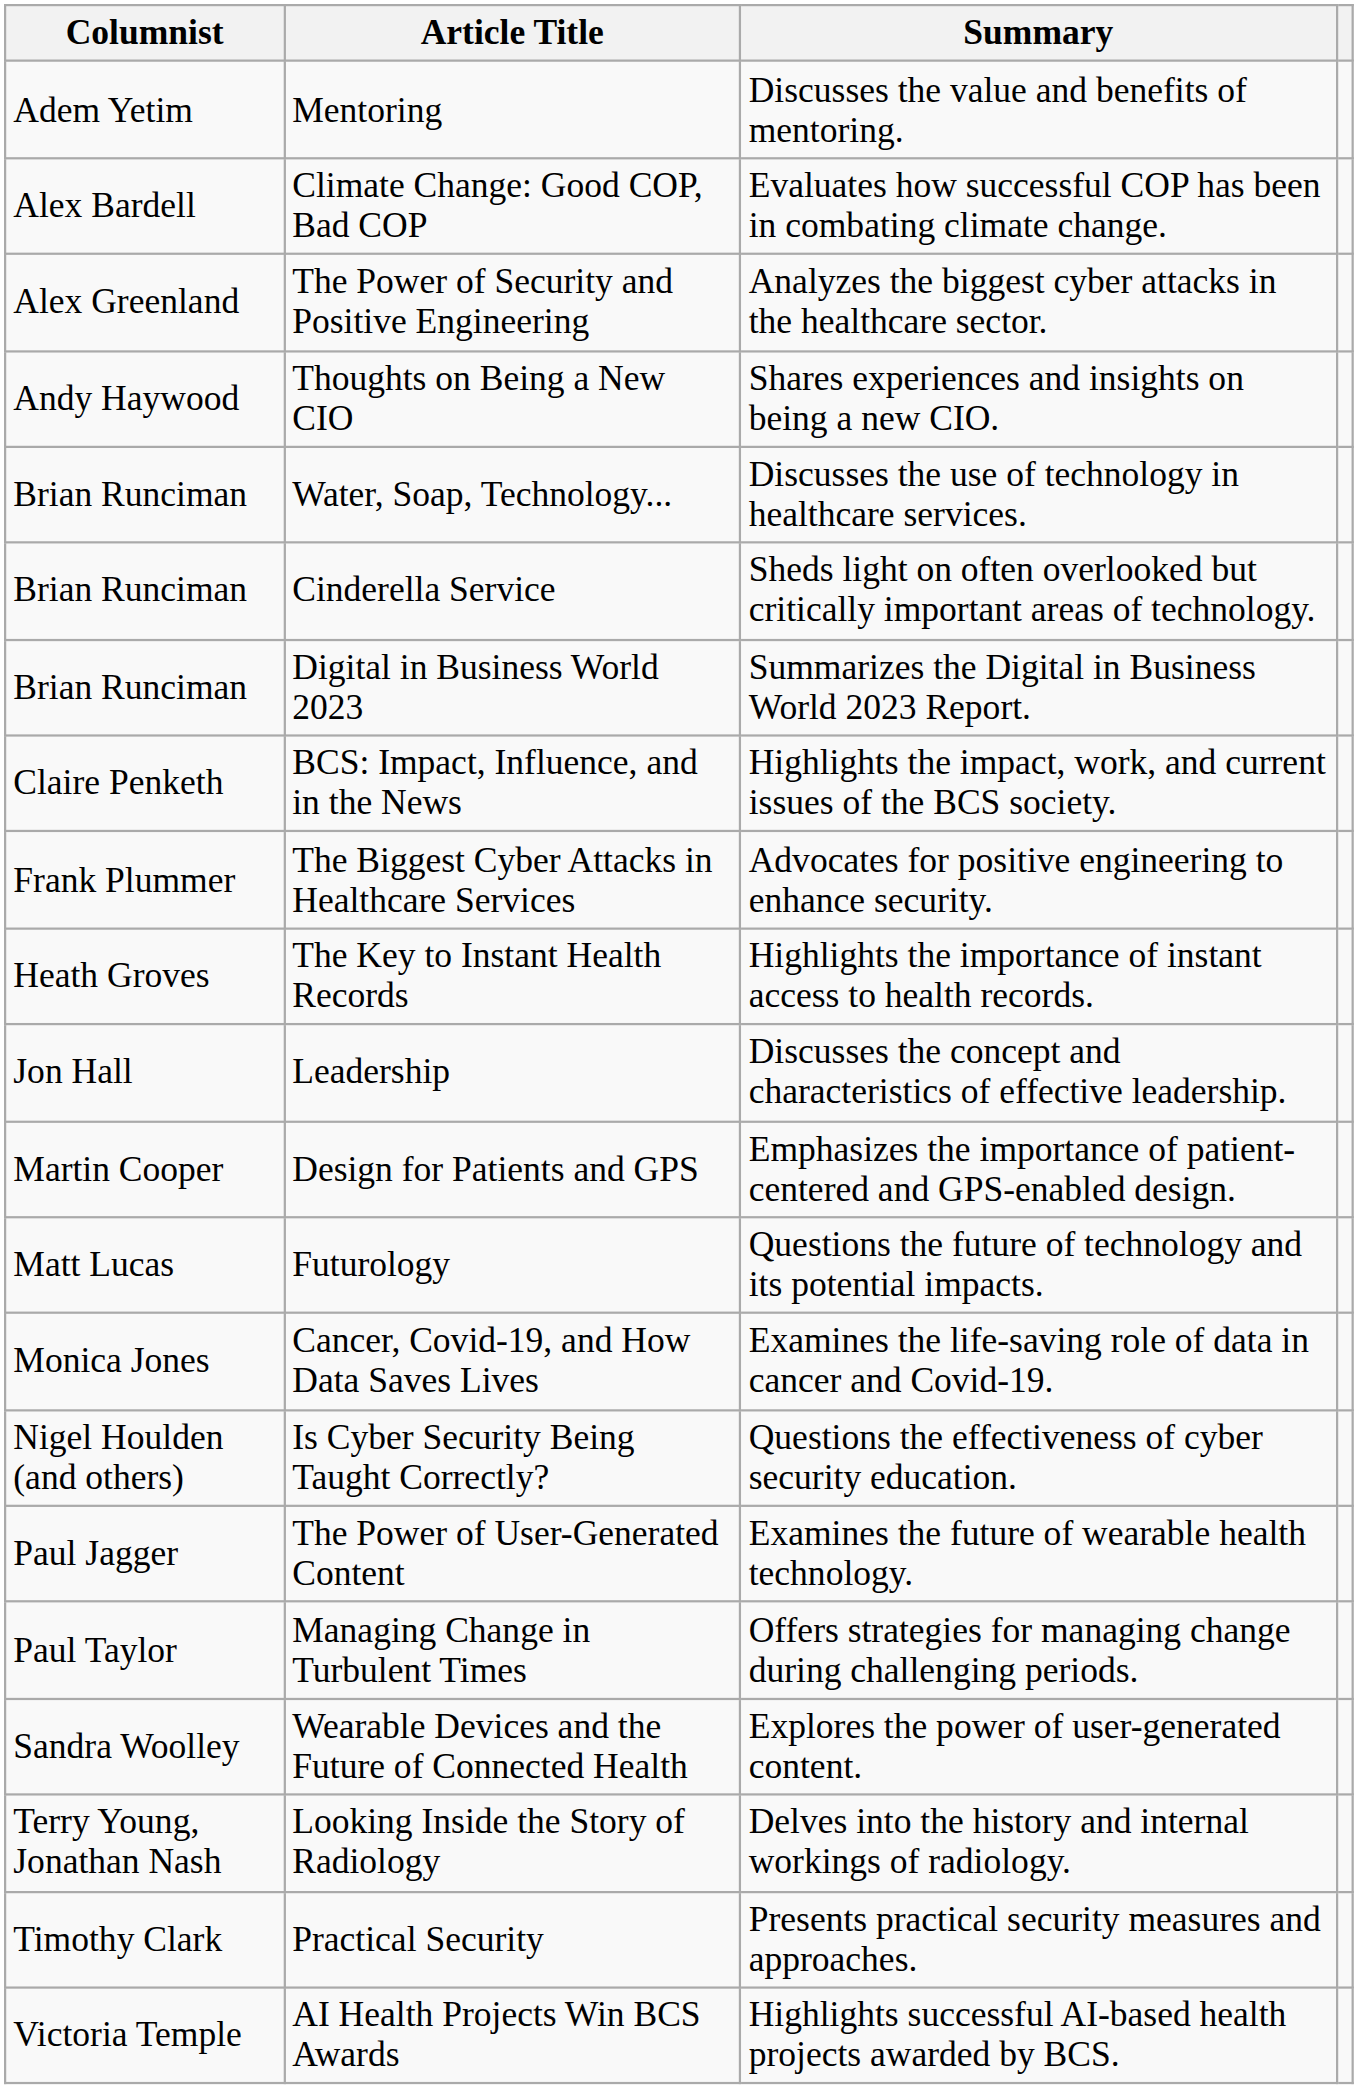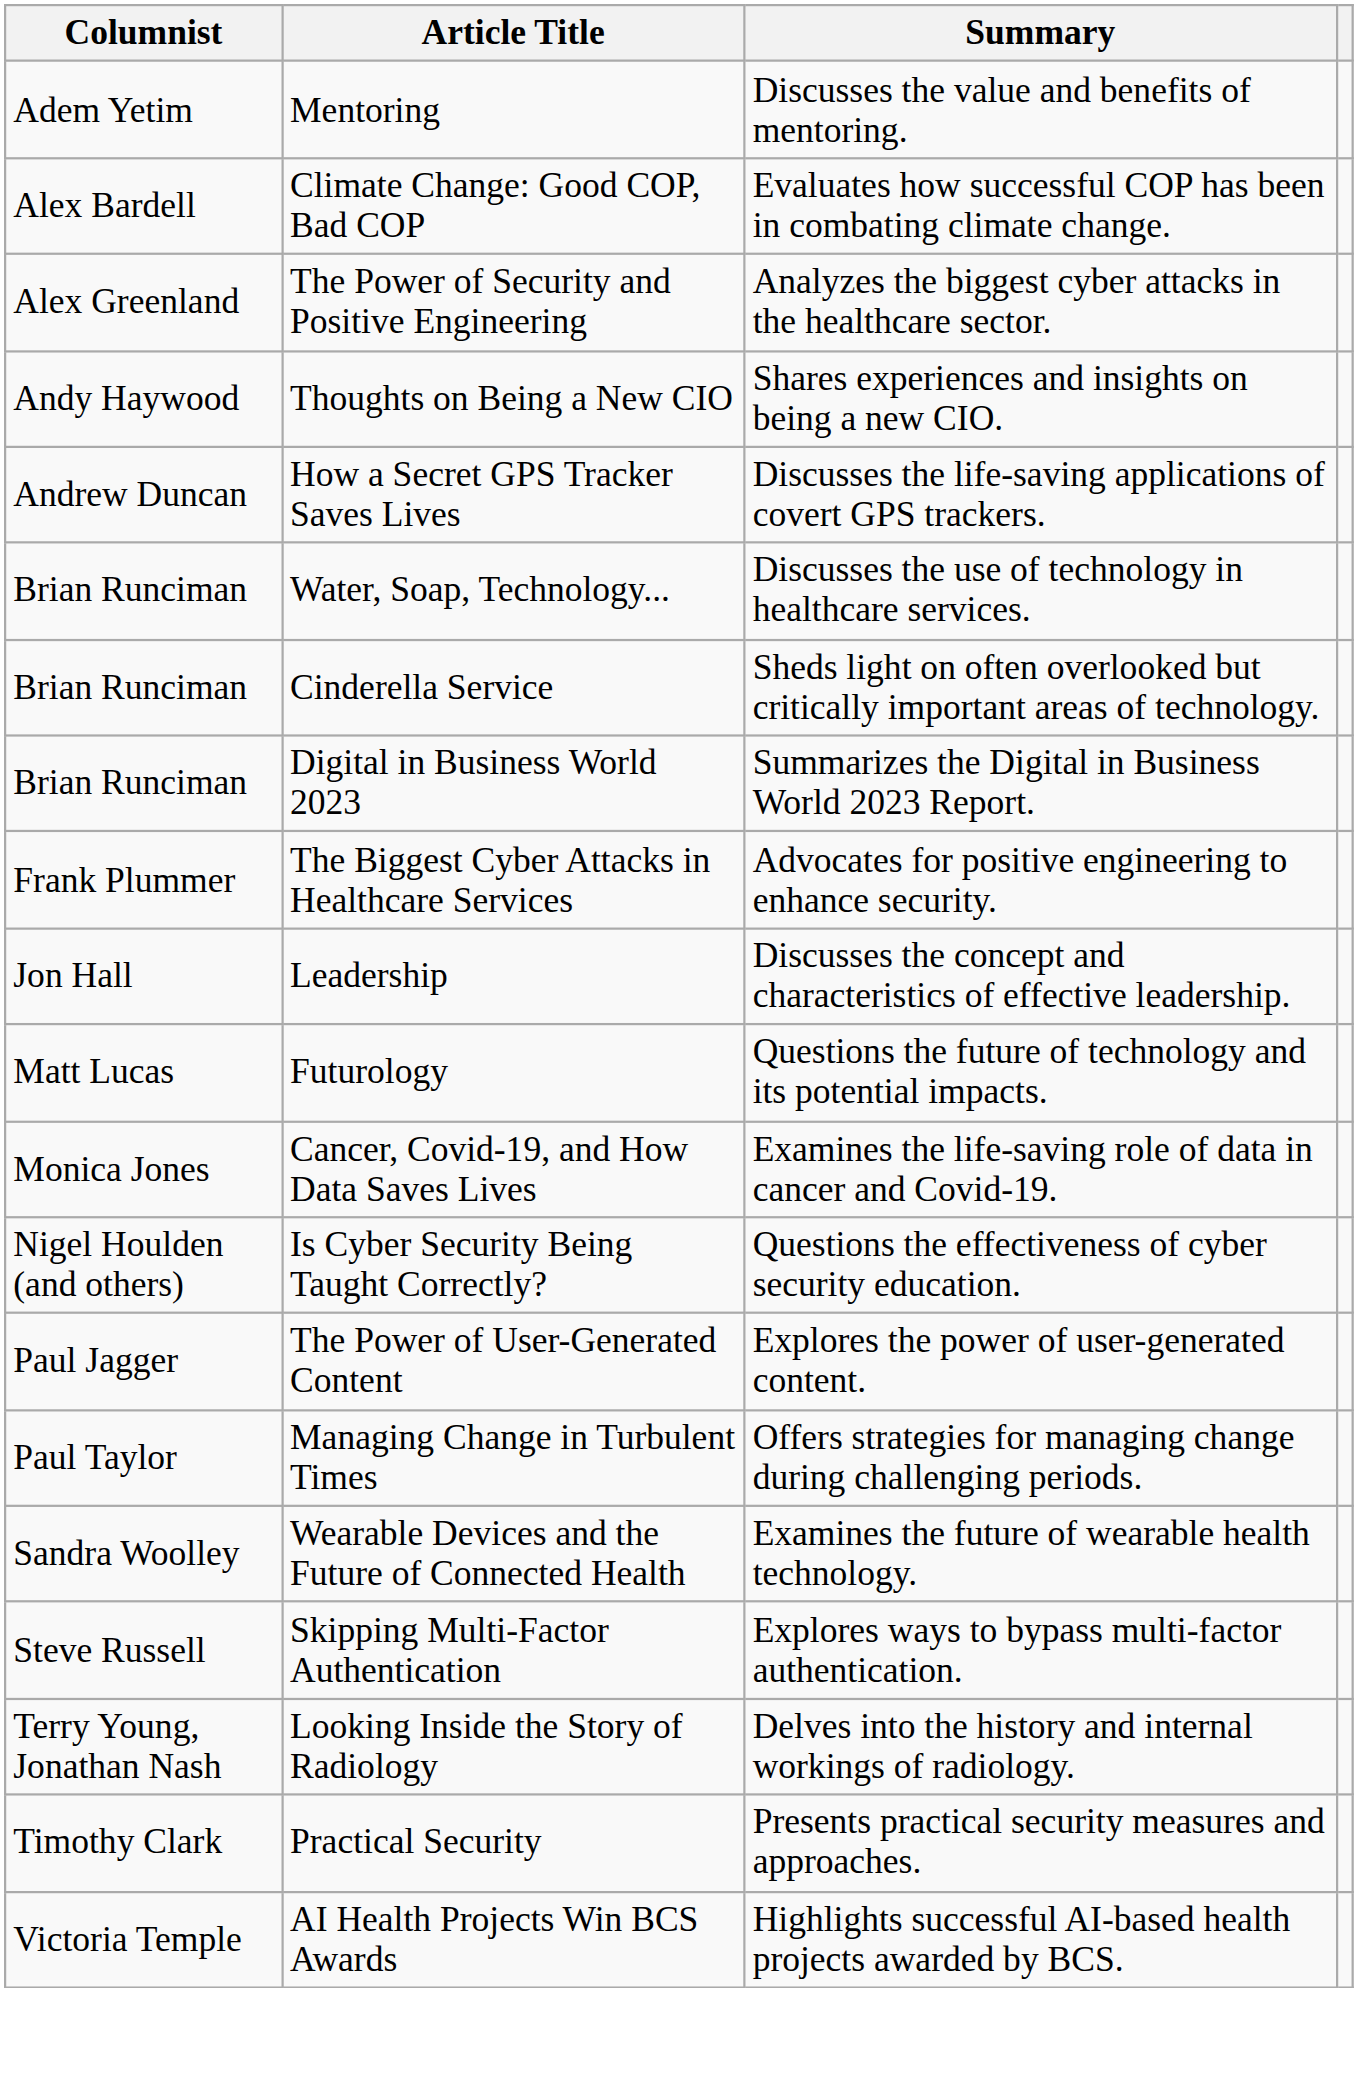+ row: Andrew Duncan | How a Secret GPS Tracker Saves Lives | Discusses the life-saving applications of covert GPS trackers.
- row: Claire Penketh | BCS: Impact, Influence, and in the News | Highlights the impact, work, and current issues of the BCS society.
- row: Heath Groves | The Key to Instant Health Records | Highlights the importance of instant access to health records.
- row: Martin Cooper | Design for Patients and GPS | Emphasizes the importance of patient-centered and GPS-enabled design.
The Power of User-Generated Content | Summary: Examines the future of wearable health technology. -> Explores the power of user-generated content.
Wearable Devices and the Future of Connected Health | Summary: Explores the power of user-generated content. -> Examines the future of wearable health technology.
+ row: Steve Russell | Skipping Multi-Factor Authentication | Explores ways to bypass multi-factor authentication.
